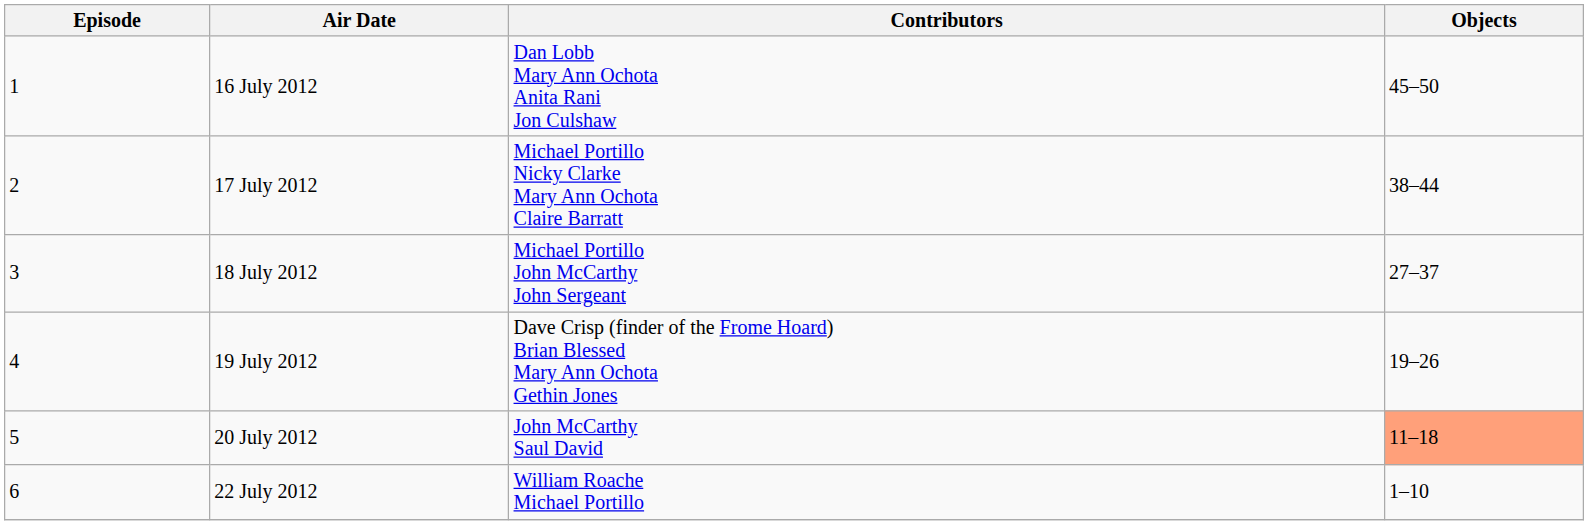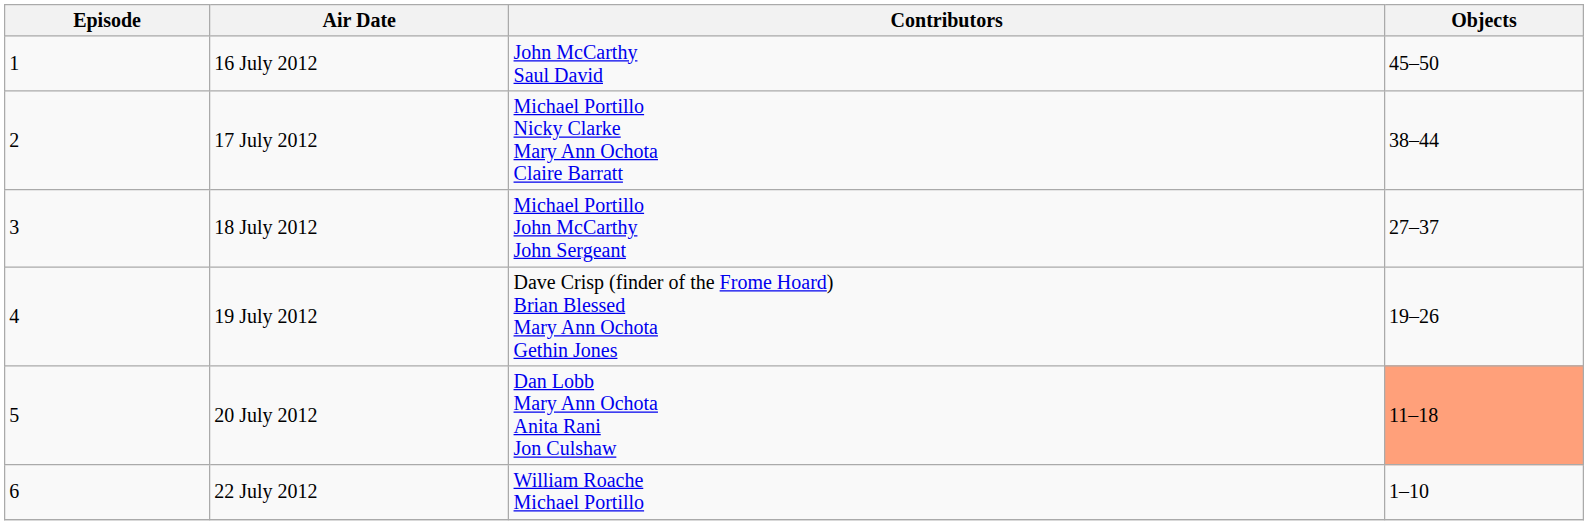16 July 2012 | Contributors: Dan Lobb Mary Ann Ochota Anita Rani Jon Culshaw -> John McCarthy Saul David
20 July 2012 | Contributors: John McCarthy Saul David -> Dan Lobb Mary Ann Ochota Anita Rani Jon Culshaw
